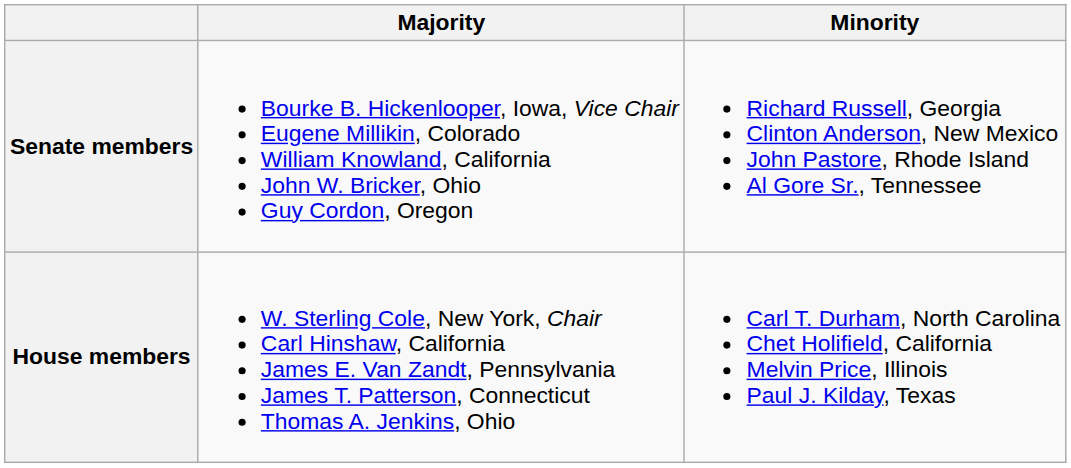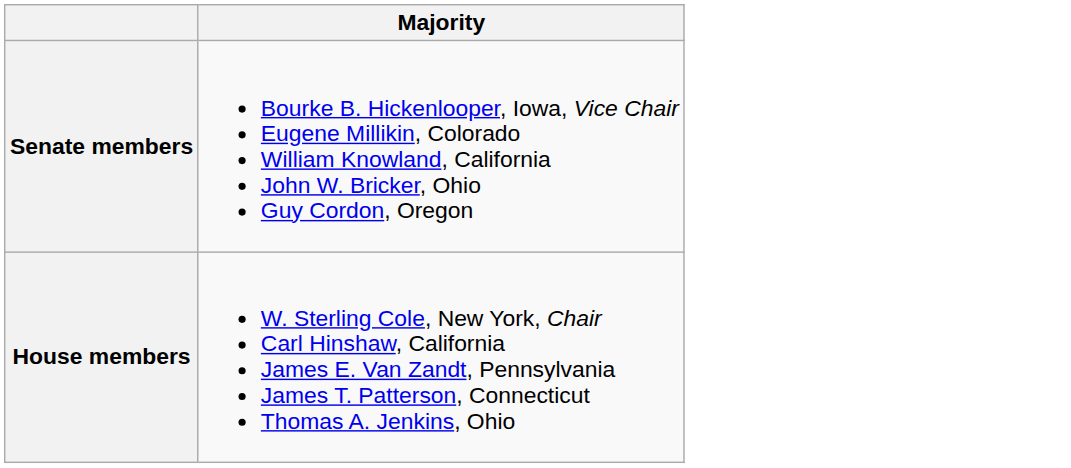- column: Minority | Richard Russell, Georgia Clinton Anderson, New Mexico John Pastore, Rhode Island Al Gore Sr., Tennessee | Carl T. Durham, North Carolina Chet Holifield, California Melvin Price, Illinois Paul J. Kilday, Texas
